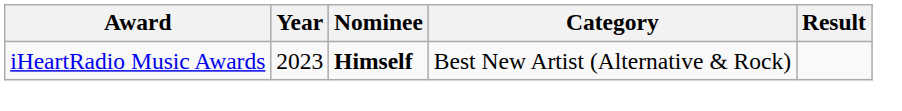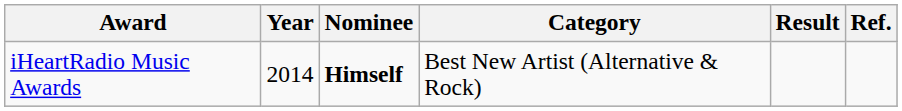+ column: Ref.
iHeartRadio Music Awards | Year: 2023 -> 2014
